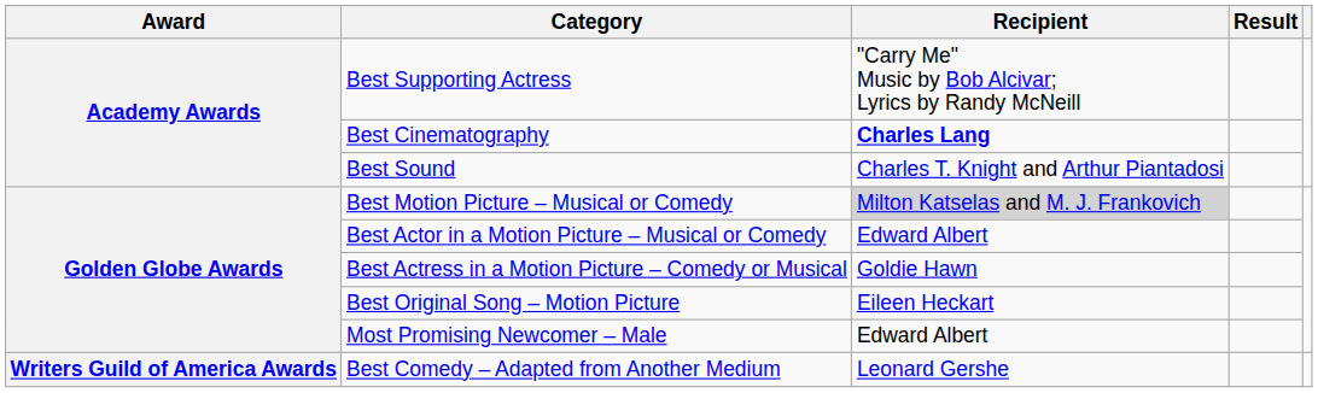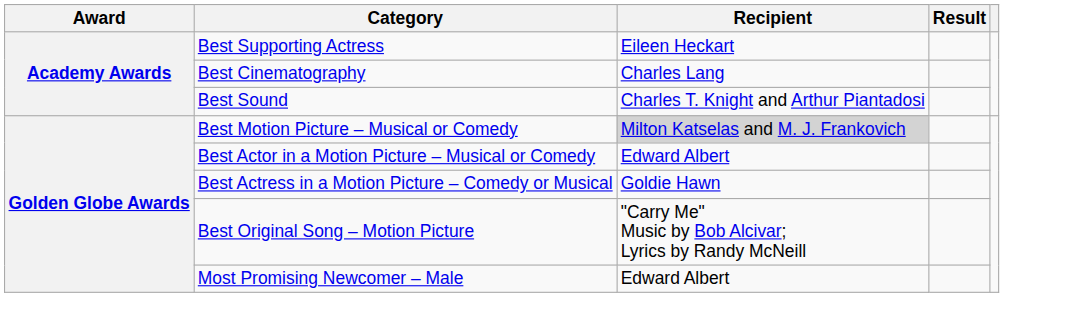Best Supporting Actress | Recipient: "Carry Me" Music by Bob Alcivar; Lyrics by Randy McNeill -> Eileen Heckart
Best Cinematography | Recipient: bold -> normal
Best Original Song – Motion Picture | Recipient: Eileen Heckart -> "Carry Me" Music by Bob Alcivar; Lyrics by Randy McNeill
- row: Writers Guild of America Awards | Best Comedy – Adapted from Another Medium | Leonard Gershe
